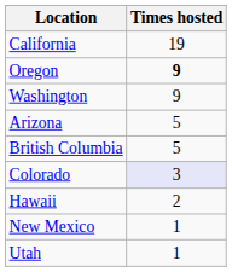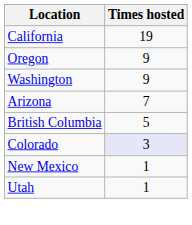Oregon | Times hosted: bold -> normal
Arizona | Times hosted: 5 -> 7
- row: Hawaii | 2
